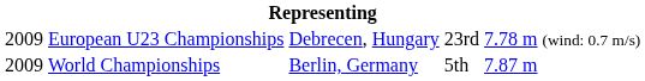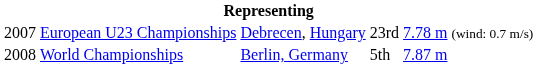European U23 Championships | column 1: 2009 -> 2007
World Championships | column 1: 2009 -> 2008
